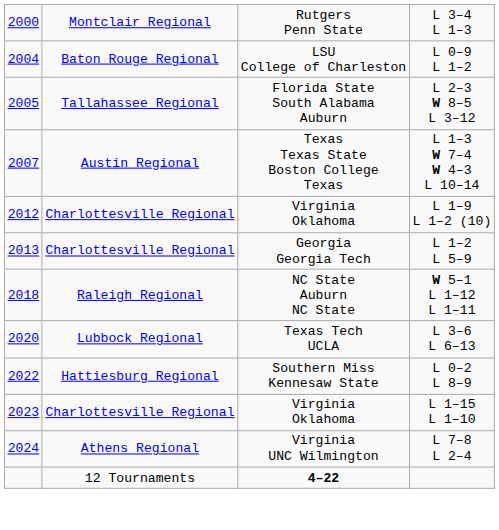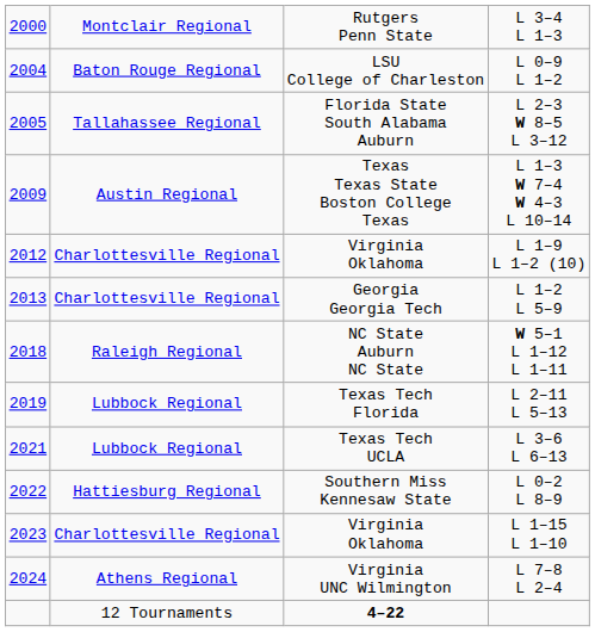L 1–3 W 7–4 W 4–3 L 10–14 | column 1: 2007 -> 2009
+ row: 2019 | Lubbock Regional | Texas Tech Florida | L 2–11 L 5–13
L 3–6 L 6–13 | column 1: 2020 -> 2021
